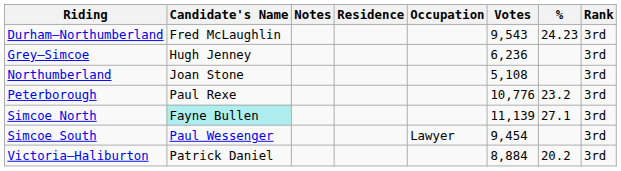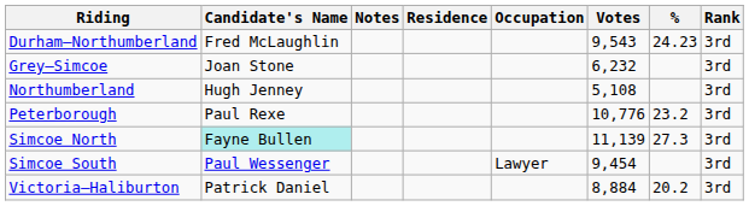Grey—Simcoe | Candidate's Name: Hugh Jenney -> Joan Stone
Grey—Simcoe | Votes: 6,236 -> 6,232
Northumberland | Candidate's Name: Joan Stone -> Hugh Jenney
Simcoe North | %: 27.1 -> 27.3
